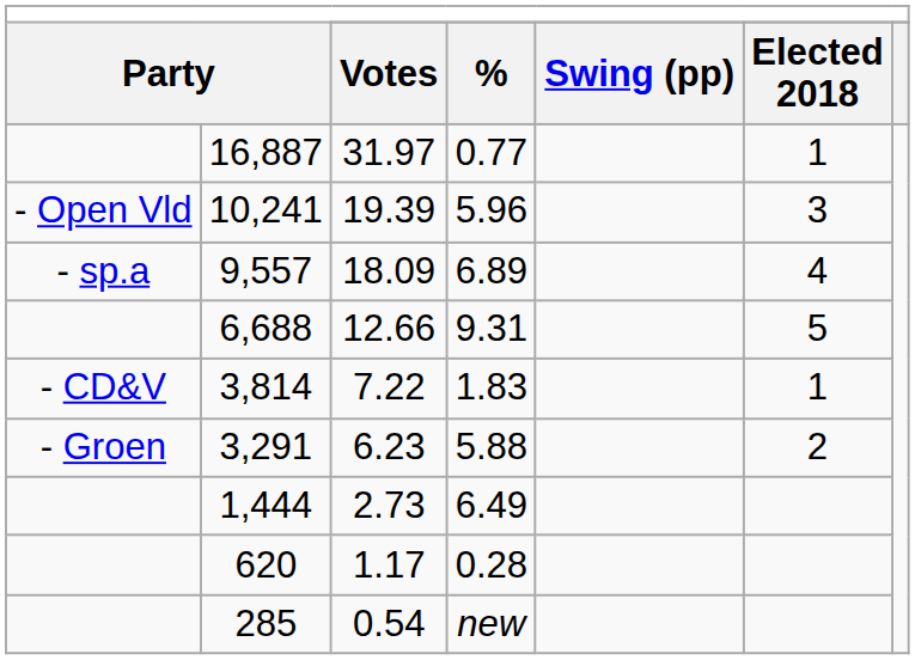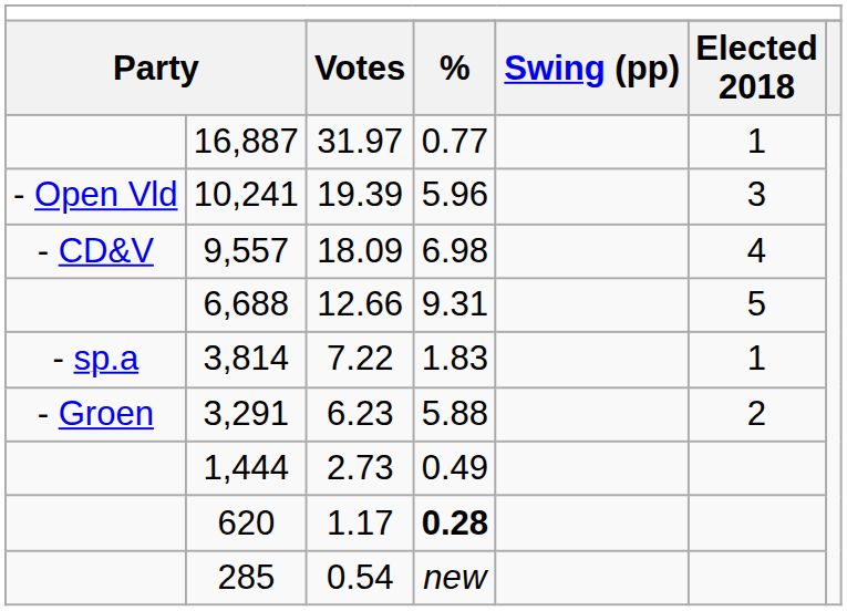9,557 | column 1: - sp.a -> - CD&V
9,557 | column 4: 6.89 -> 6.98
3,814 | column 1: - CD&V -> - sp.a
1,444 | column 4: 6.49 -> 0.49
620 | column 4: normal -> bold
